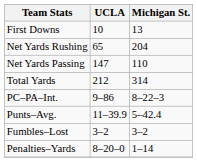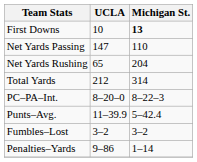First Downs | Michigan St.: normal -> bold
rows swapped: Net Yards Rushing <-> Net Yards Passing
PC–PA–Int. | UCLA: 9–86 -> 8–20–0
Penalties–Yards | UCLA: 8–20–0 -> 9–86
